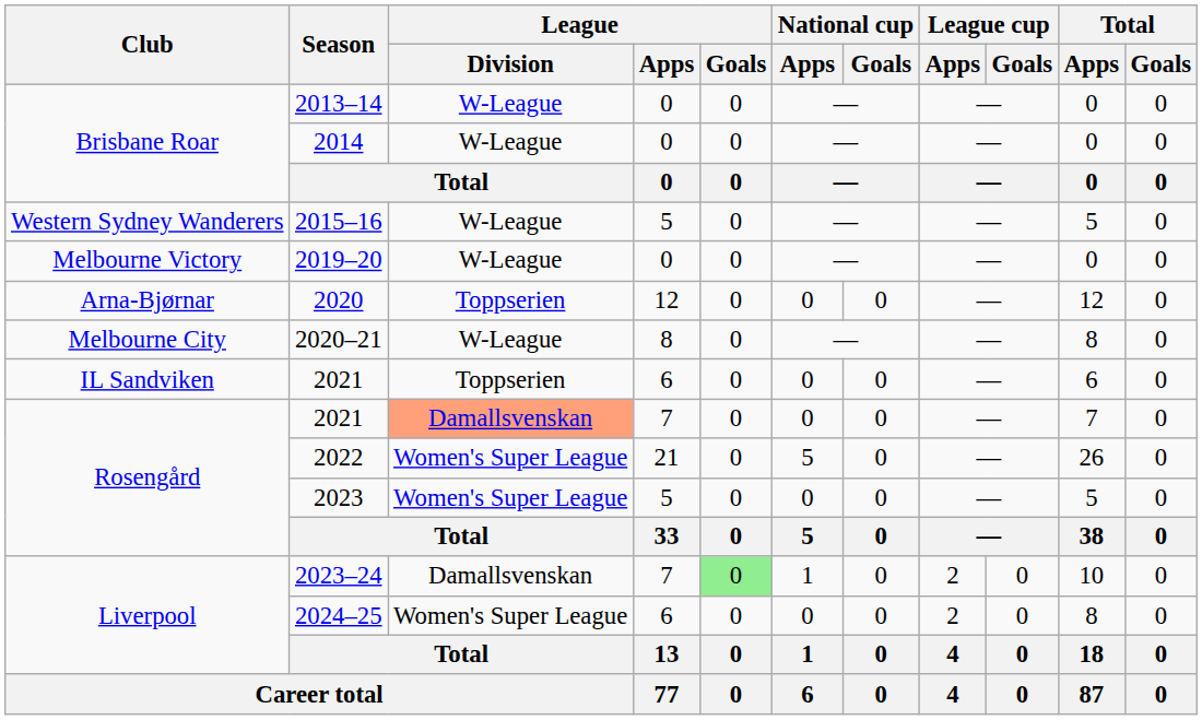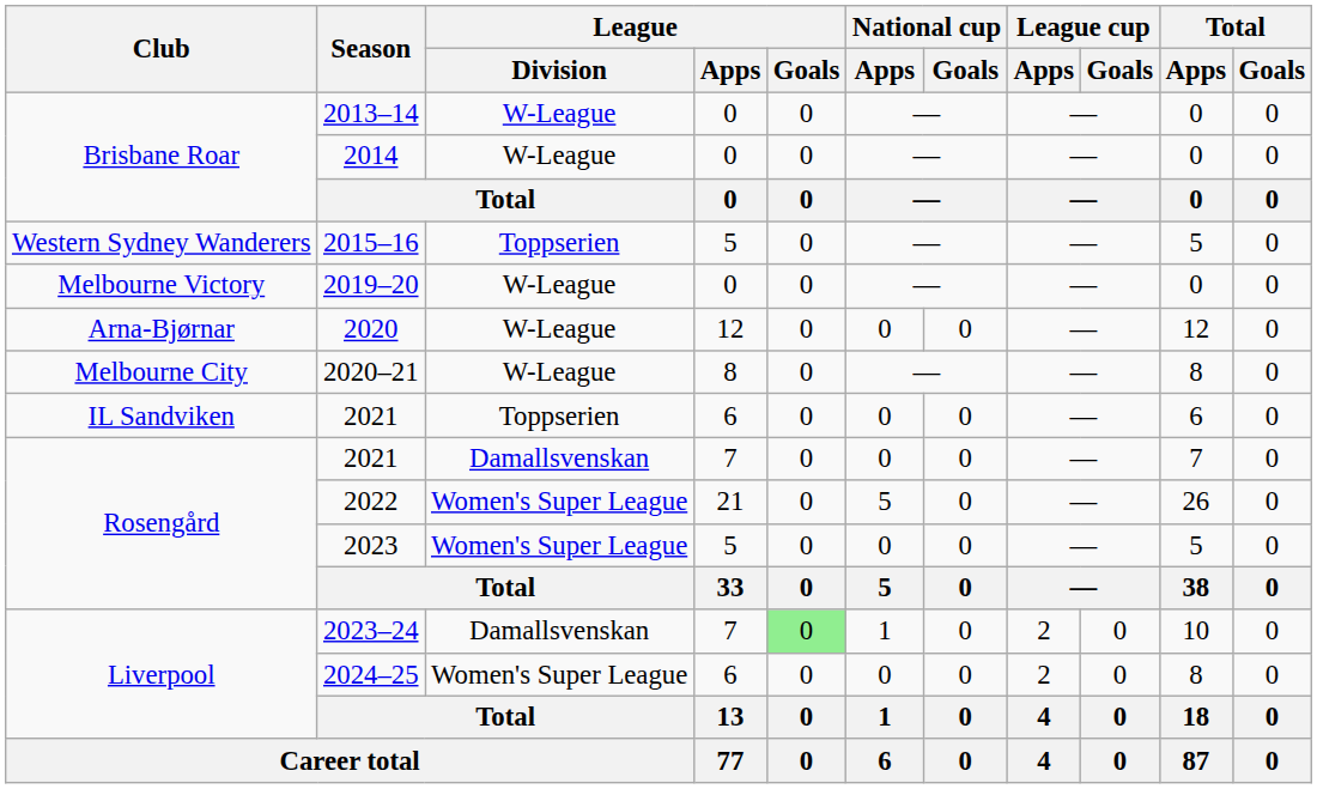2015–16 | League / Division: W-League -> Toppserien
2020 | League / Division: Toppserien -> W-League
Rosengård / 2021 | League / Division: lightsalmon background -> no background
